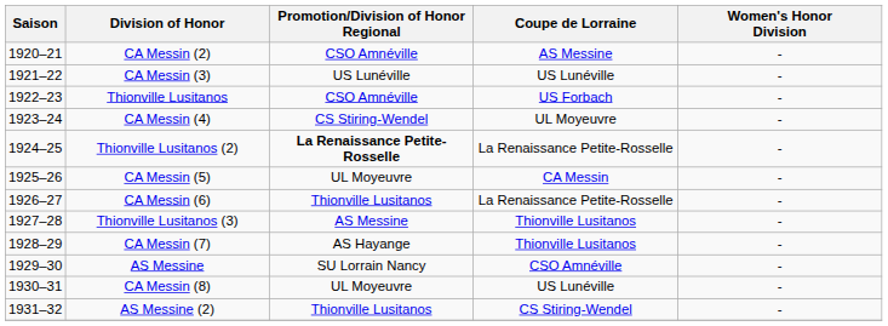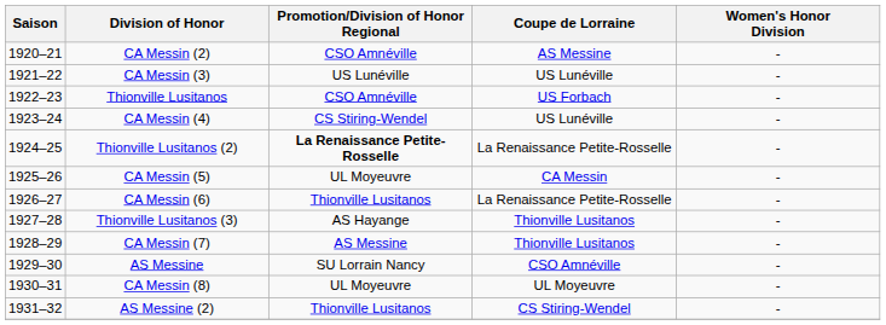CA Messin (4) | Coupe de Lorraine: UL Moyeuvre -> US Lunéville
Thionville Lusitanos (3) | Promotion/Division of Honor Regional: AS Messine -> AS Hayange
CA Messin (7) | Promotion/Division of Honor Regional: AS Hayange -> AS Messine
CA Messin (8) | Coupe de Lorraine: US Lunéville -> UL Moyeuvre
